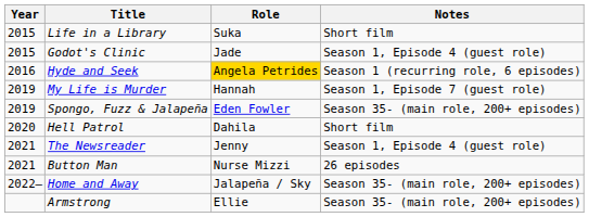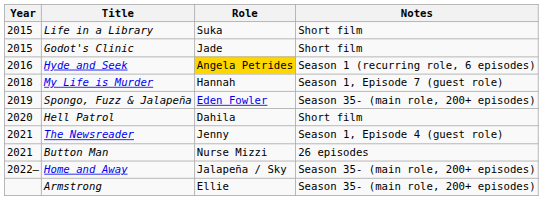Godot's Clinic | Notes: Season 1, Episode 4 (guest role) -> Short film
My Life is Murder | Year: 2019 -> 2018
